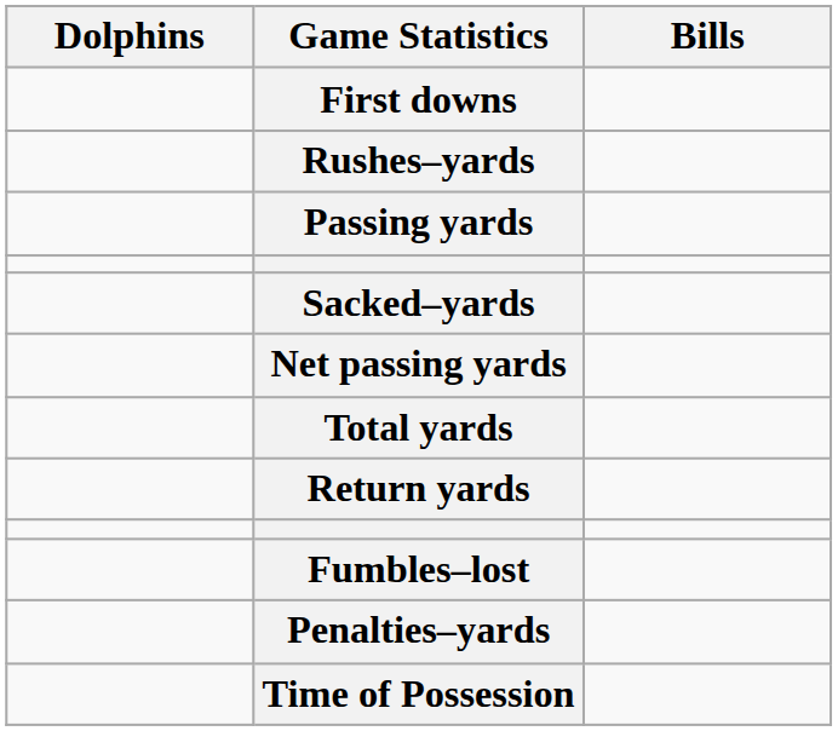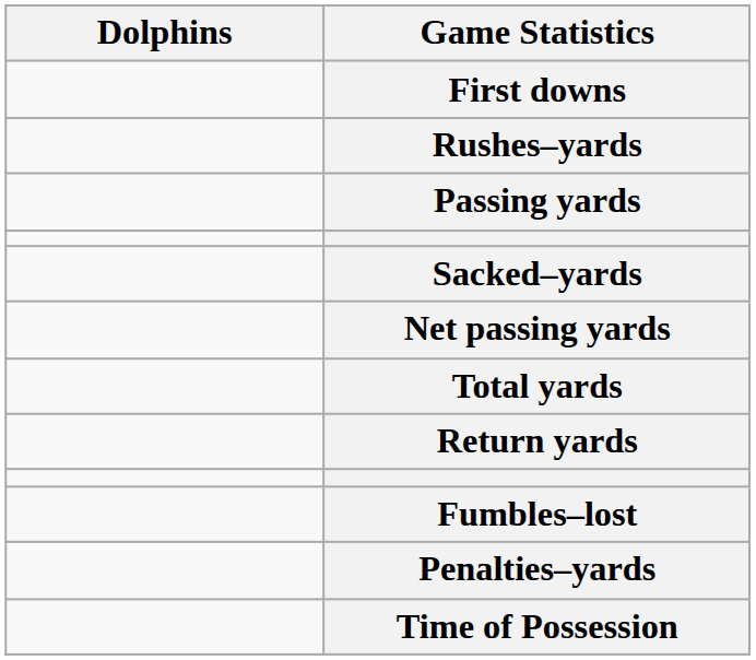- column: Bills
